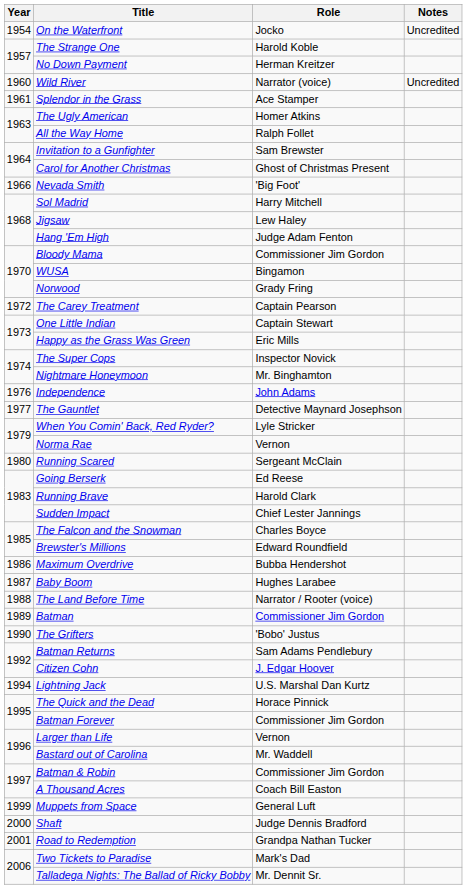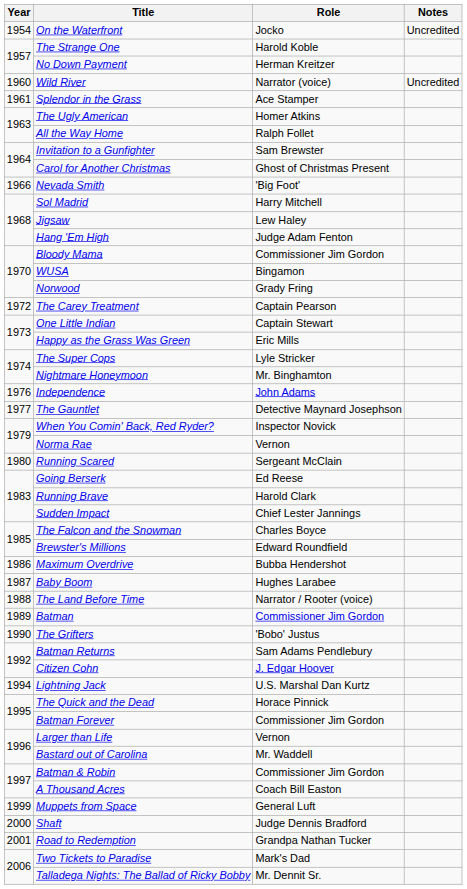The Super Cops | Role: Inspector Novick -> Lyle Stricker
When You Comin' Back, Red Ryder? | Role: Lyle Stricker -> Inspector Novick
